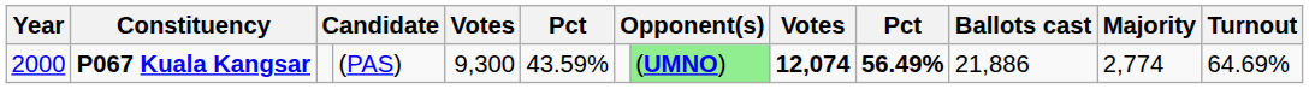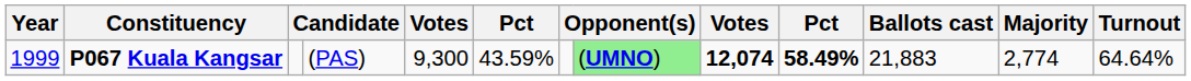P067 Kuala Kangsar | Year: 2000 -> 1999
P067 Kuala Kangsar | column 10: 56.49% -> 58.49%
P067 Kuala Kangsar | Ballots cast: 21,886 -> 21,883
P067 Kuala Kangsar | Turnout: 64.69% -> 64.64%
